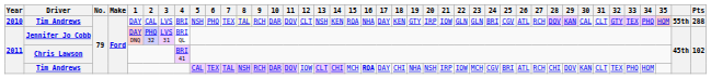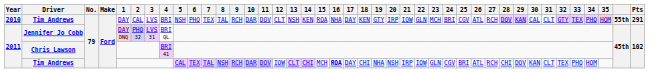2010 / Tim Andrews | 8: lightyellow background -> no background
2010 / Tim Andrews | 23: GLN -> MCH
2010 / Tim Andrews | Pts: 288 -> 291
2011 / Tim Andrews | 23: MCH -> GLN
